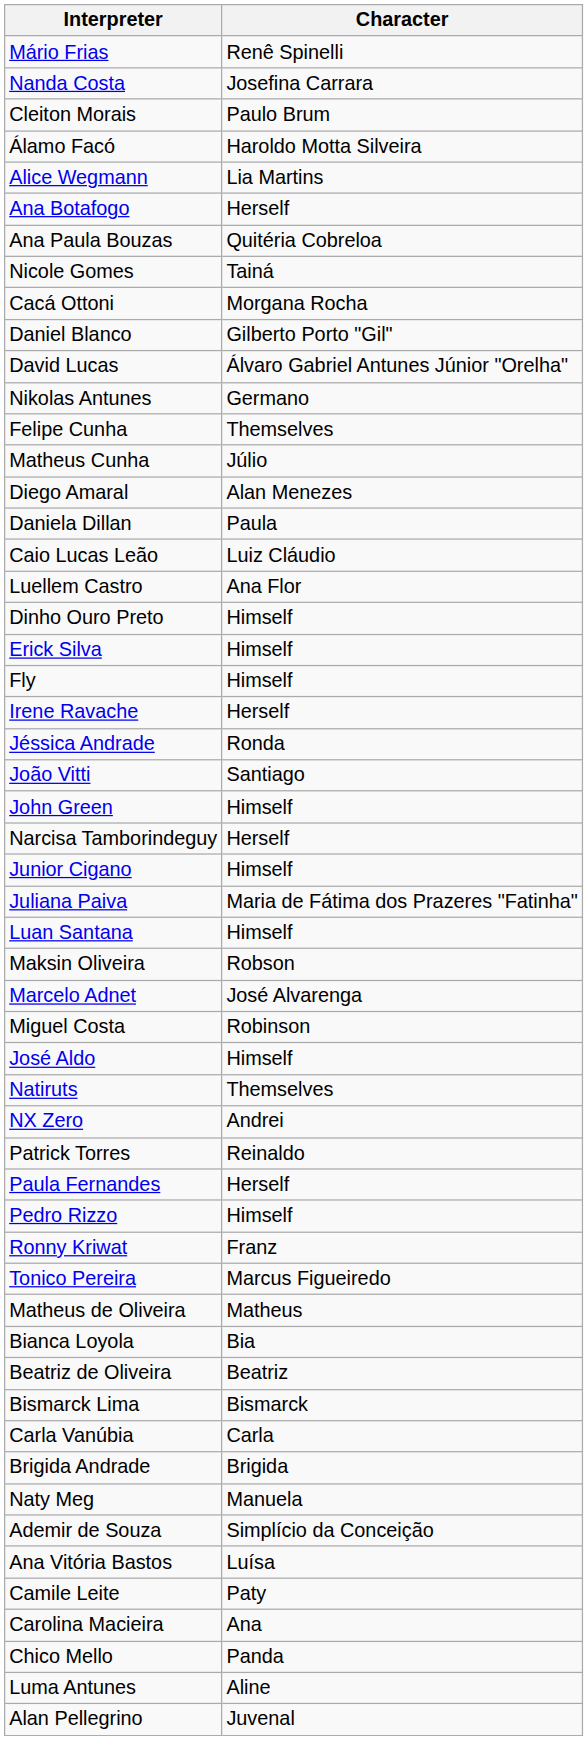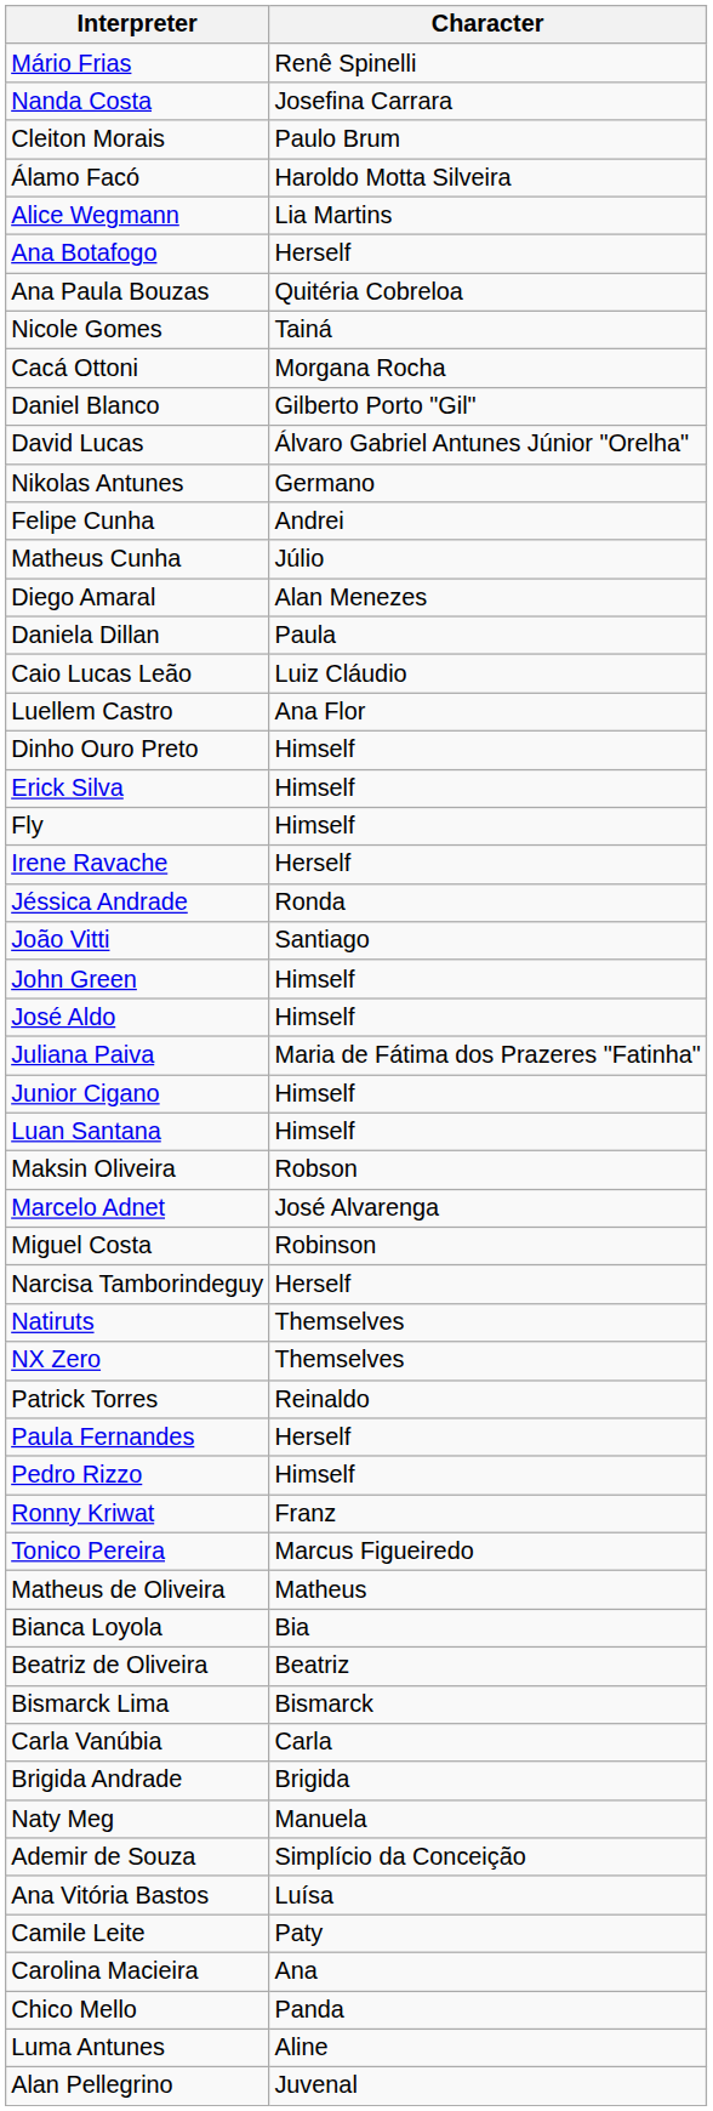Felipe Cunha | Character: Themselves -> Andrei
rows swapped: José Aldo <-> Narcisa Tamborindeguy
rows swapped: Juliana Paiva <-> Junior Cigano
NX Zero | Character: Andrei -> Themselves
